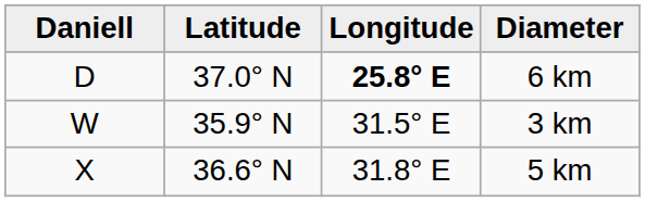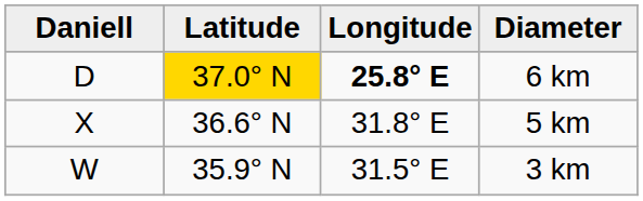6 km | Latitude: no background -> gold background
rows swapped: 3 km <-> 5 km
